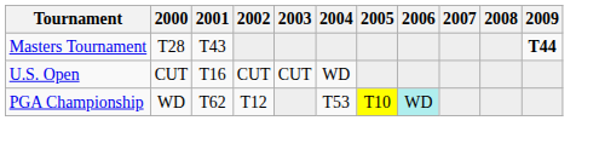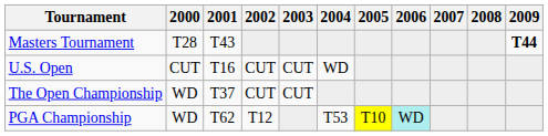+ row: The Open Championship | WD | T37 | CUT | CUT
